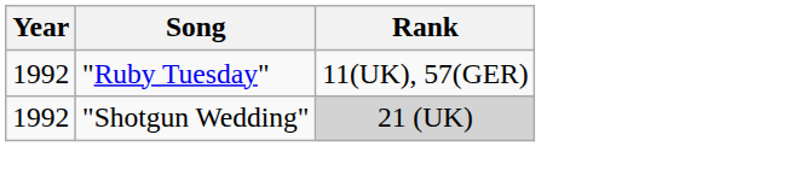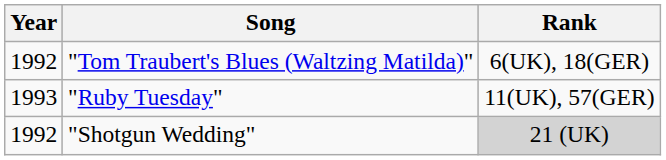+ row: 1992 | "Tom Traubert's Blues (Waltzing Matilda)" | 6(UK), 18(GER)
"Ruby Tuesday" | Year: 1992 -> 1993
